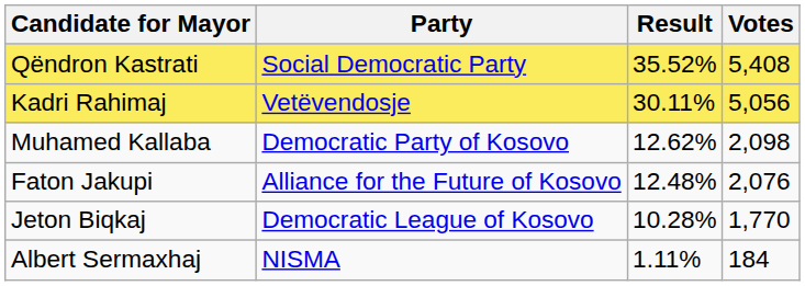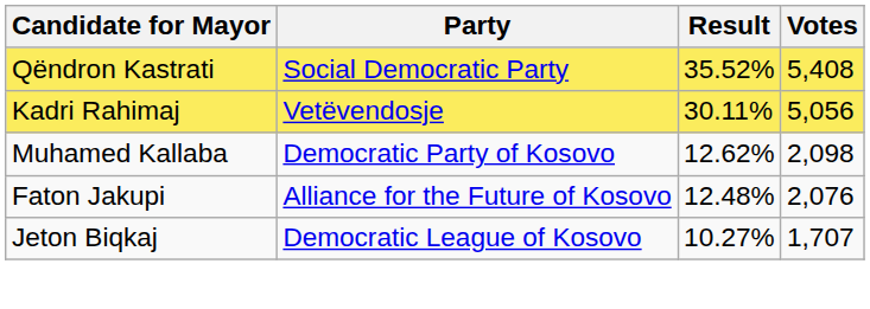Jeton Biqkaj | Result: 10.28% -> 10.27%
Jeton Biqkaj | Votes: 1,770 -> 1,707
- row: Albert Sermaxhaj | NISMA | 1.11% | 184
